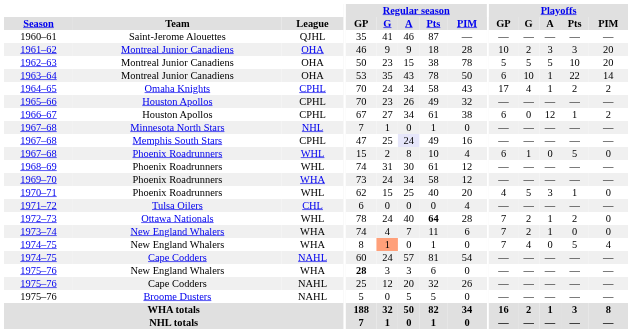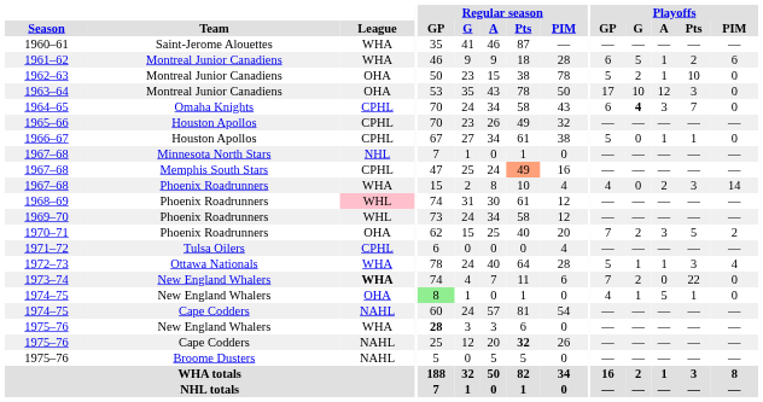1960–61 | League: QJHL -> WHA
1961–62 | League: OHA -> WHA
1961–62 | Playoffs / GP: 10 -> 6
1961–62 | Playoffs / G: 2 -> 5
1961–62 | Playoffs / A: 3 -> 1
1961–62 | Playoffs / Pts: 3 -> 2
1961–62 | Playoffs / PIM: 20 -> 6
1962–63 | Playoffs / G: 5 -> 2
1962–63 | Playoffs / A: 5 -> 1
1962–63 | Playoffs / PIM: 20 -> 0
1963–64 | Playoffs / GP: 6 -> 17
1963–64 | Playoffs / A: 1 -> 12
1963–64 | Playoffs / Pts: 22 -> 3
1963–64 | Playoffs / PIM: 14 -> 0
1964–65 | Playoffs / GP: 17 -> 6
1964–65 | Playoffs / G: normal -> bold
1964–65 | Playoffs / A: 1 -> 3
1964–65 | Playoffs / Pts: 2 -> 7
1964–65 | Playoffs / PIM: 2 -> 0
1966–67 | Playoffs / GP: 6 -> 5
1966–67 | Playoffs / A: 12 -> 1
1966–67 | Playoffs / PIM: 2 -> 0
1967–68 / Memphis South Stars | Regular season / A: lavender background -> no background
1967–68 / Memphis South Stars | Regular season / Pts: no background -> lightsalmon background
1967–68 / Phoenix Roadrunners | League: WHL -> WHA
1967–68 / Phoenix Roadrunners | Playoffs / GP: 6 -> 4
1967–68 / Phoenix Roadrunners | Playoffs / G: 1 -> 0
1967–68 / Phoenix Roadrunners | Playoffs / A: 0 -> 2
1967–68 / Phoenix Roadrunners | Playoffs / Pts: 5 -> 3
1967–68 / Phoenix Roadrunners | Playoffs / PIM: 0 -> 14
1968–69 | League: no background -> pink background
1969–70 | League: WHA -> WHL
1970–71 | League: WHL -> OHA
1970–71 | Playoffs / GP: 4 -> 7
1970–71 | Playoffs / G: 5 -> 2
1970–71 | Playoffs / Pts: 1 -> 5
1970–71 | Playoffs / PIM: 0 -> 2
1971–72 | League: CHL -> CPHL
1972–73 | League: WHL -> WHA
1972–73 | Regular season / Pts: bold -> normal
1972–73 | Playoffs / GP: 7 -> 5
1972–73 | Playoffs / G: 2 -> 1
1972–73 | Playoffs / Pts: 2 -> 3
1972–73 | Playoffs / PIM: 0 -> 4
1973–74 | League: normal -> bold
1973–74 | Playoffs / A: 1 -> 0
1973–74 | Playoffs / Pts: 0 -> 22
1974–75 / New England Whalers | League: WHA -> OHA
1974–75 / New England Whalers | Regular season / GP: no background -> lightgreen background
1974–75 / New England Whalers | Regular season / G: lightsalmon background -> no background
1974–75 / New England Whalers | Playoffs / GP: 7 -> 4
1974–75 / New England Whalers | Playoffs / G: 4 -> 1
1974–75 / New England Whalers | Playoffs / A: 0 -> 5
1974–75 / New England Whalers | Playoffs / Pts: 5 -> 1
1974–75 / New England Whalers | Playoffs / PIM: 4 -> 0
1975–76 / Cape Codders | Regular season / Pts: normal -> bold
